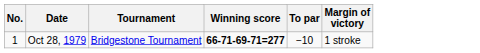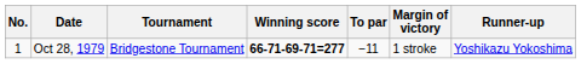+ column: Runner-up | Yoshikazu Yokoshima
Oct 28, 1979 | To par: −10 -> −11
